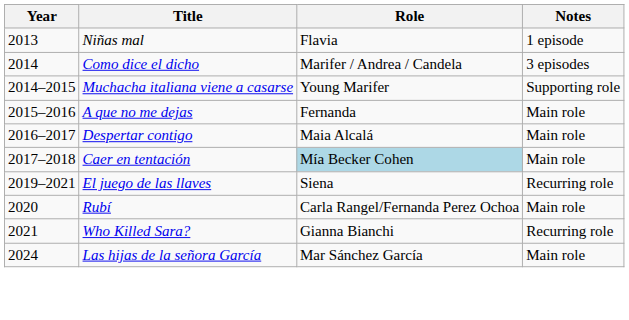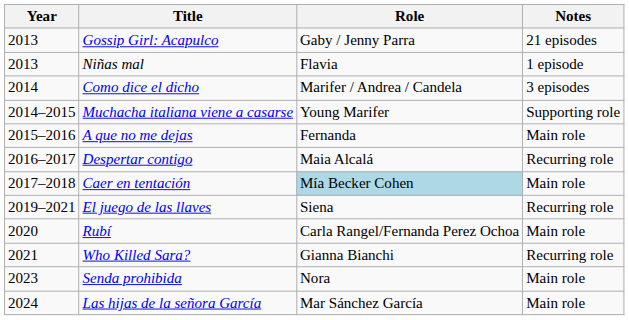+ row: 2013 | Gossip Girl: Acapulco | Gaby / Jenny Parra | 21 episodes
Despertar contigo | Notes: Main role -> Recurring role
+ row: 2023 | Senda prohibida | Nora | Main role
